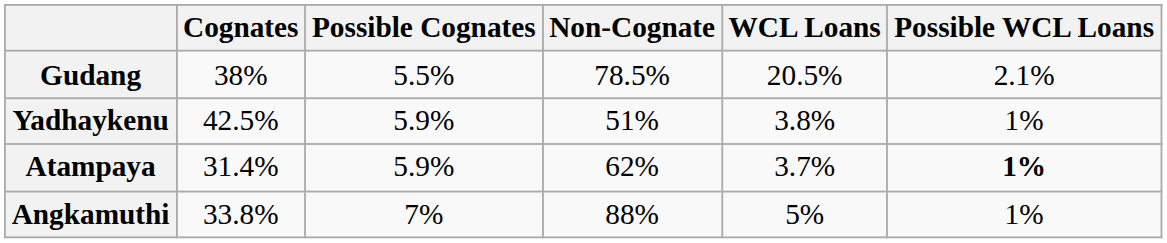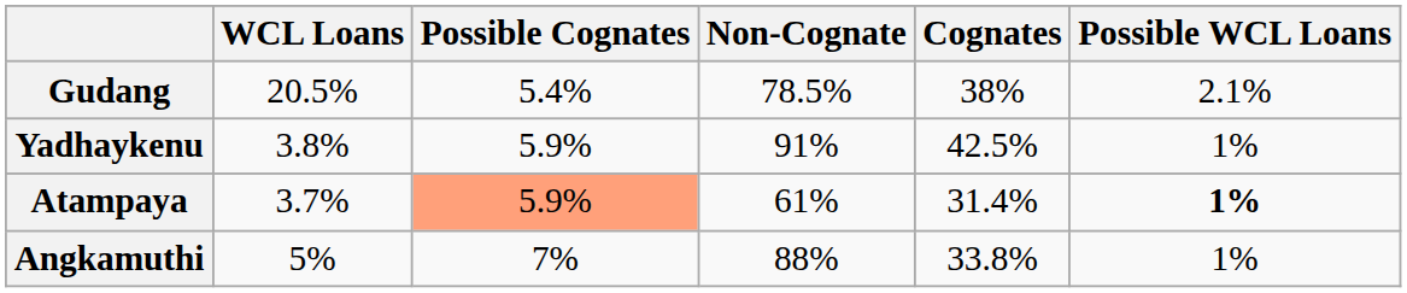columns swapped: Cognates <-> WCL Loans
Gudang | Possible Cognates: 5.5% -> 5.4%
Yadhaykenu | Non-Cognate: 51% -> 91%
Atampaya | Possible Cognates: no background -> lightsalmon background
Atampaya | Non-Cognate: 62% -> 61%
